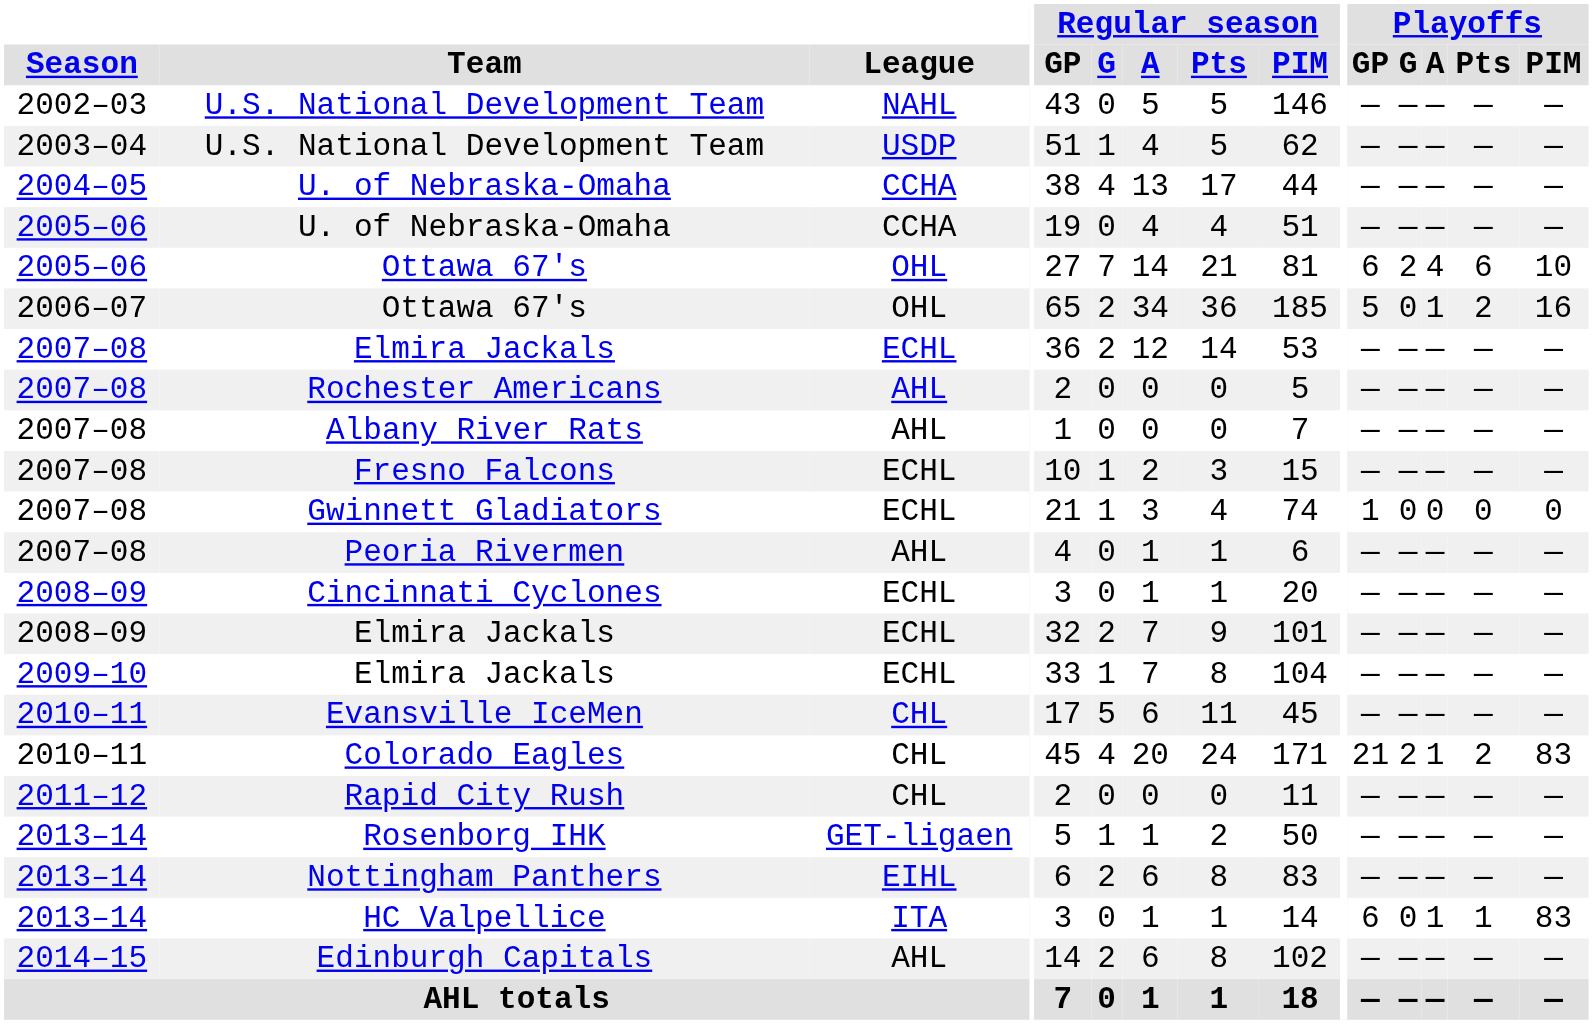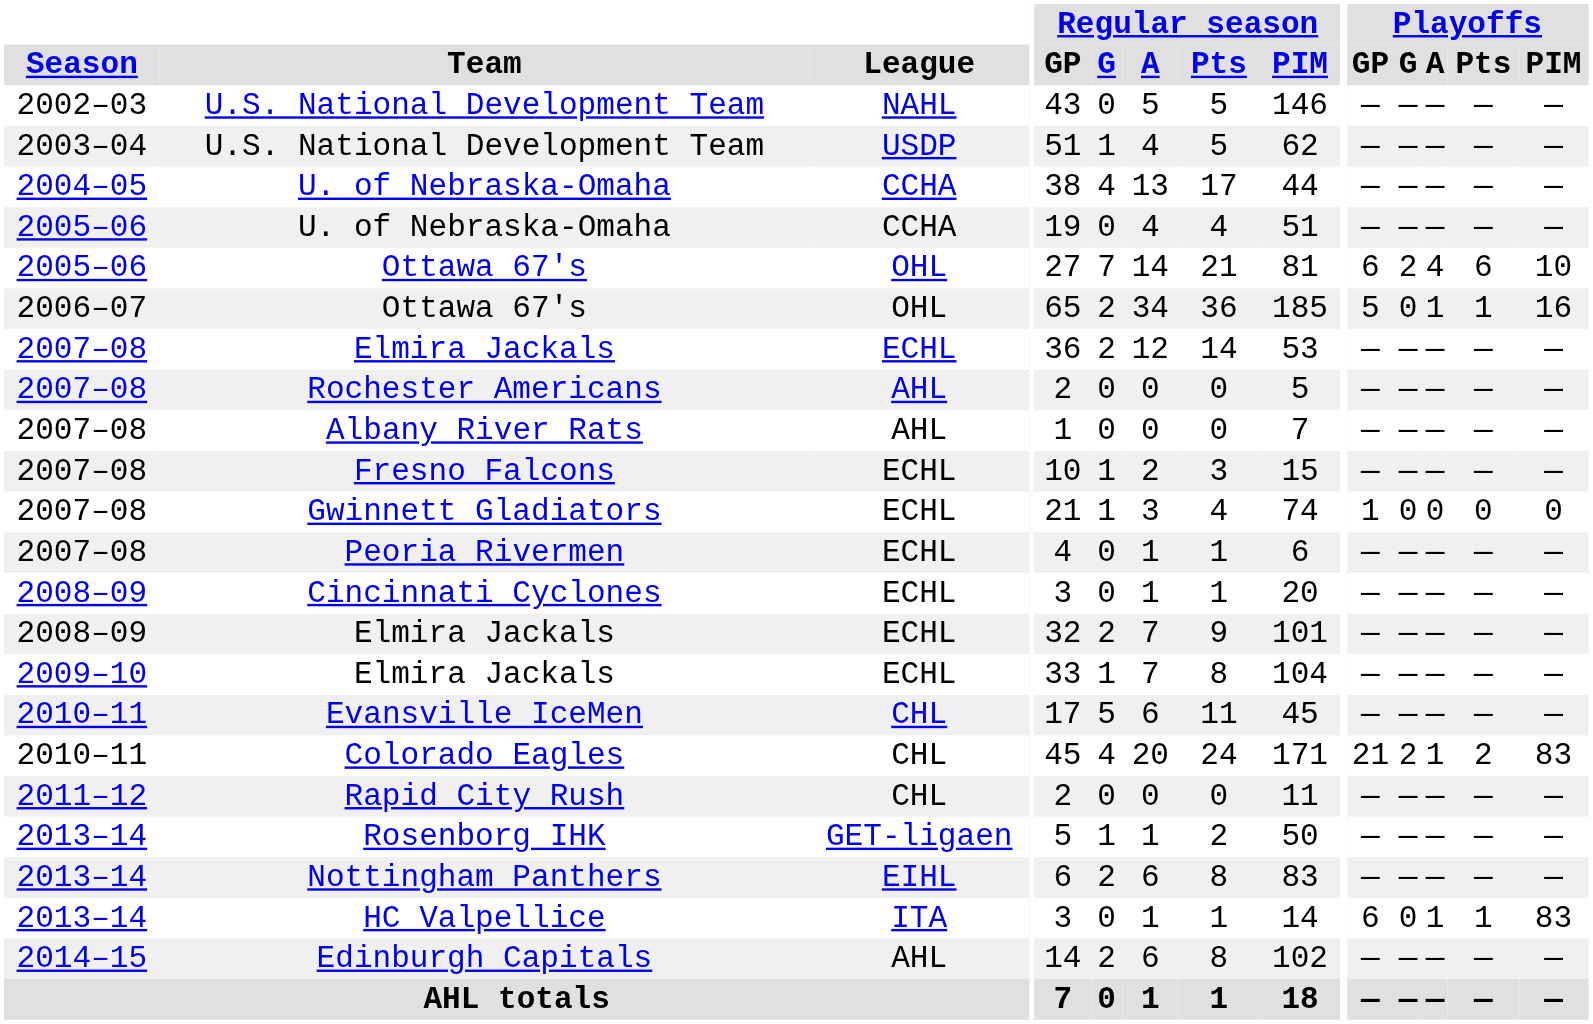2006–07 / Ottawa 67's | Playoffs / Pts: 2 -> 1
Peoria Rivermen | League: AHL -> ECHL
